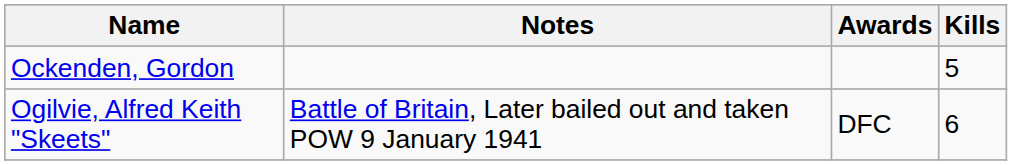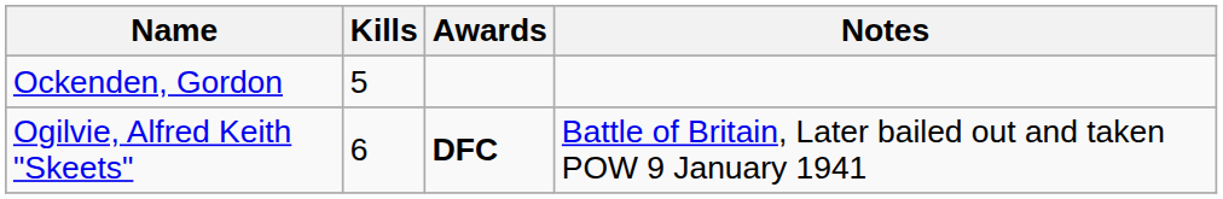columns swapped: Kills <-> Notes
Ogilvie, Alfred Keith "Skeets" | Awards: normal -> bold
